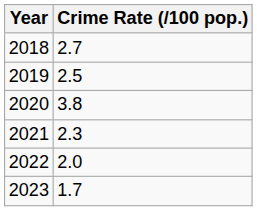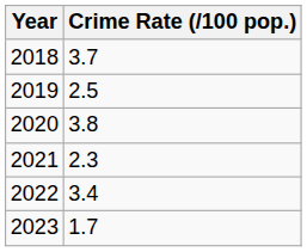2018 | Crime Rate (/100 pop.): 2.7 -> 3.7
2022 | Crime Rate (/100 pop.): 2.0 -> 3.4
